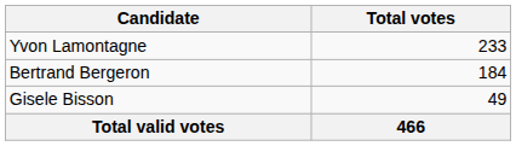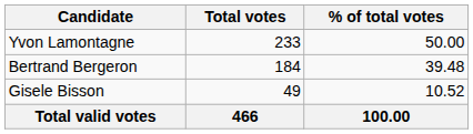+ column: % of total votes | 50.00 | 39.48 | 10.52 | 100.00
